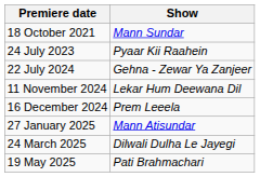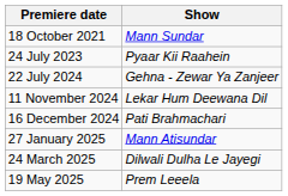16 December 2024 | Show: Prem Leeela -> Pati Brahmachari
19 May 2025 | Show: Pati Brahmachari -> Prem Leeela
